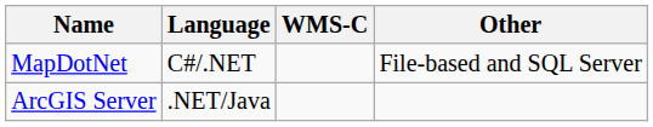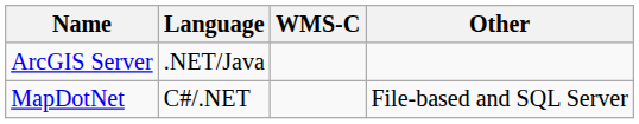rows swapped: ArcGIS Server <-> MapDotNet
